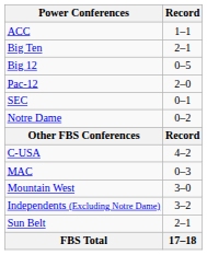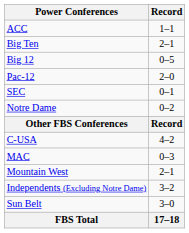Mountain West | Record: 3–0 -> 2–1
Sun Belt | Record: 2–1 -> 3–0
